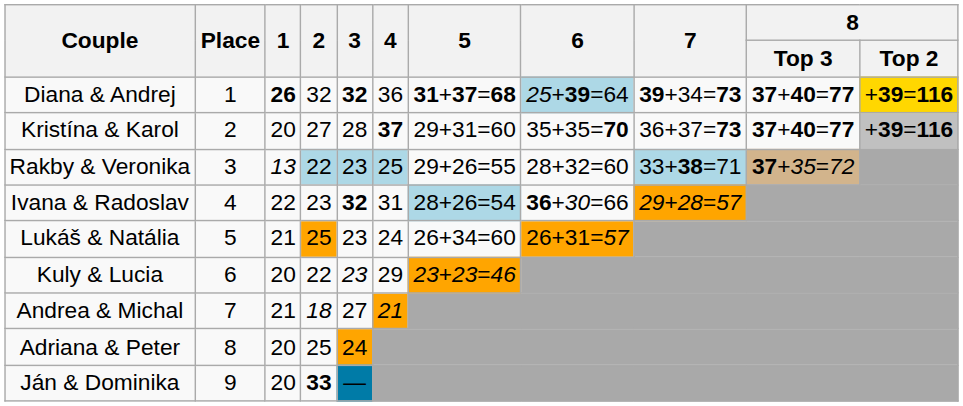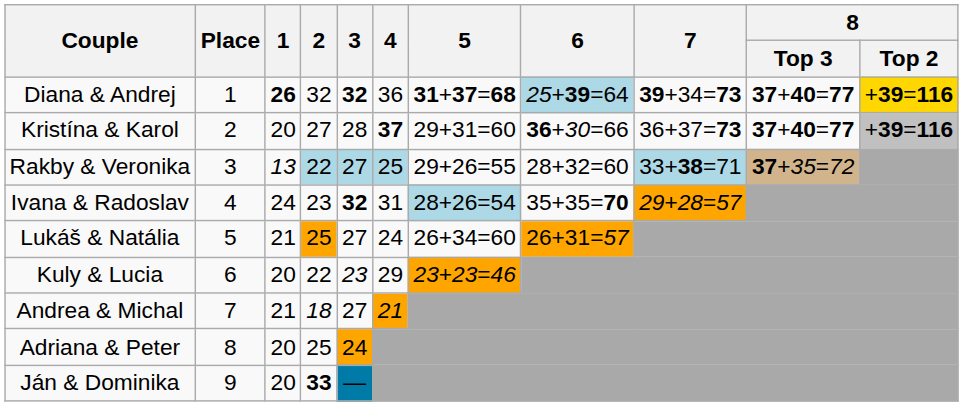Kristína & Karol | 6: 35+35=70 -> 36+30=66
Rakby & Veronika | 3: 23 -> 27
Ivana & Radoslav | 1: 22 -> 24
Ivana & Radoslav | 6: 36+30=66 -> 35+35=70
Lukáš & Natália | 3: 23 -> 27
